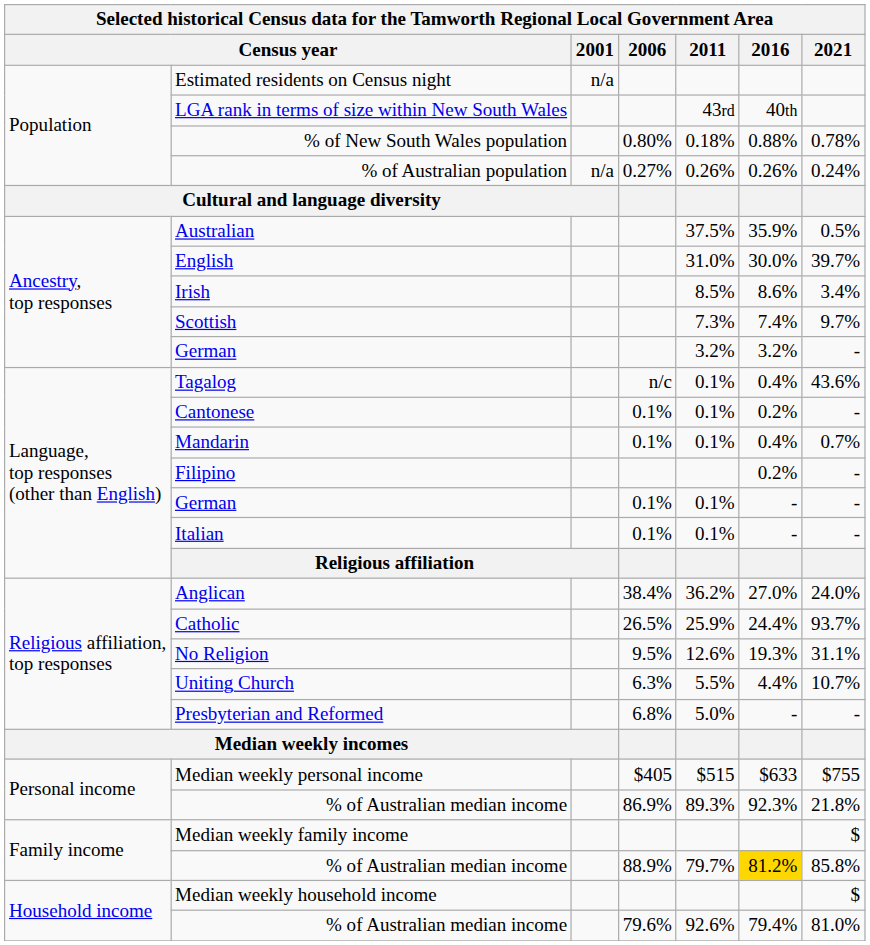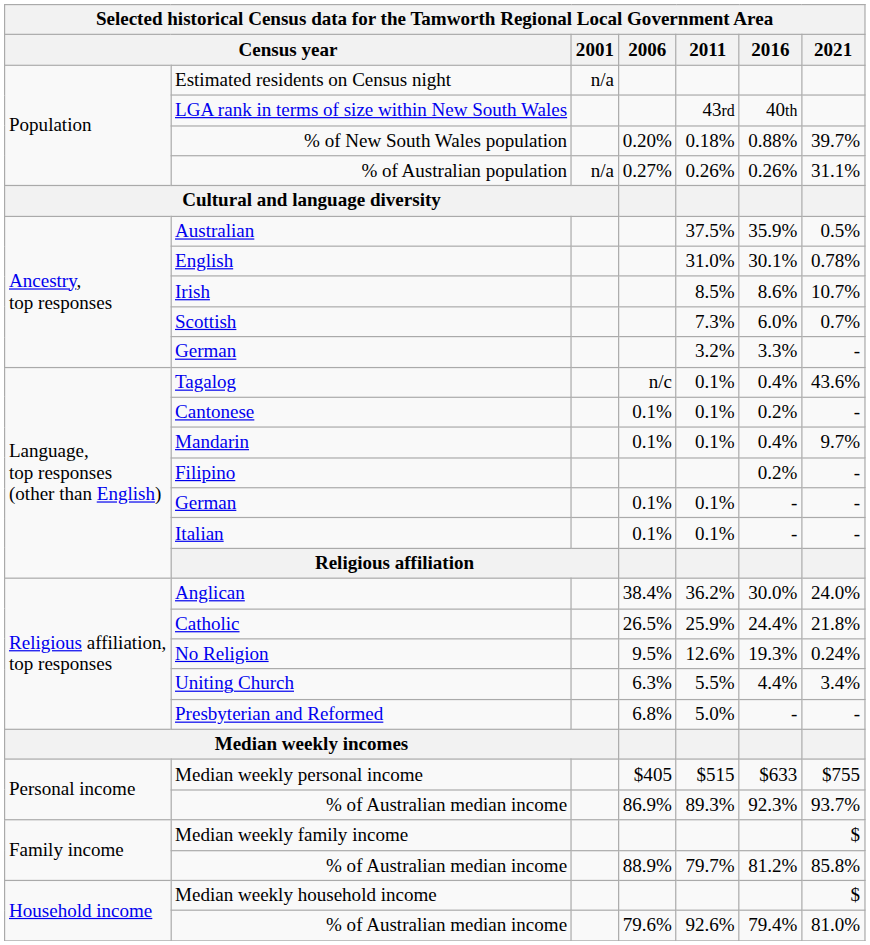% of New South Wales population | 2006: 0.80% -> 0.20%
% of New South Wales population | 2021: 0.78% -> 39.7%
% of Australian population | 2021: 0.24% -> 31.1%
English | 2016: 30.0% -> 30.1%
English | 2021: 39.7% -> 0.78%
Irish | 2021: 3.4% -> 10.7%
Scottish | 2016: 7.4% -> 6.0%
Scottish | 2021: 9.7% -> 0.7%
Ancestry, top responses / German | 2016: 3.2% -> 3.3%
Mandarin | 2021: 0.7% -> 9.7%
Anglican | 2016: 27.0% -> 30.0%
Catholic | 2021: 93.7% -> 21.8%
No Religion | 2021: 31.1% -> 0.24%
Uniting Church | 2021: 10.7% -> 3.4%
Personal income / % of Australian median income | 2021: 21.8% -> 93.7%
Family income / % of Australian median income | 2016: gold background -> no background
